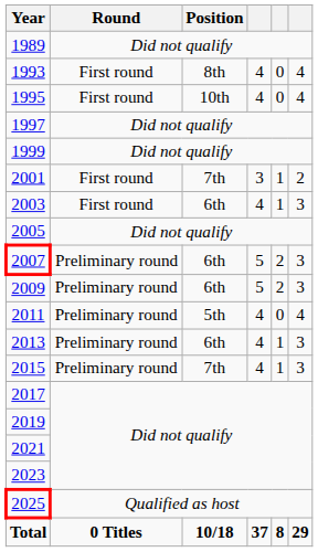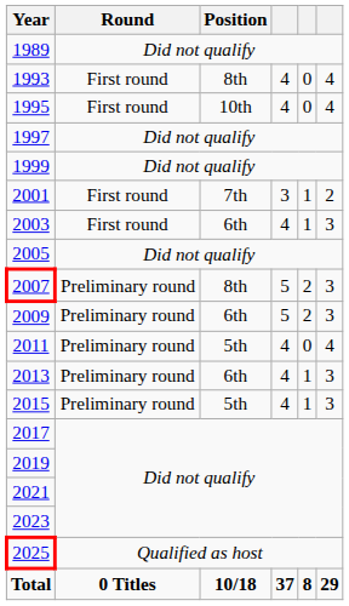2007 | Position: 6th -> 8th
2015 | Position: 7th -> 5th
